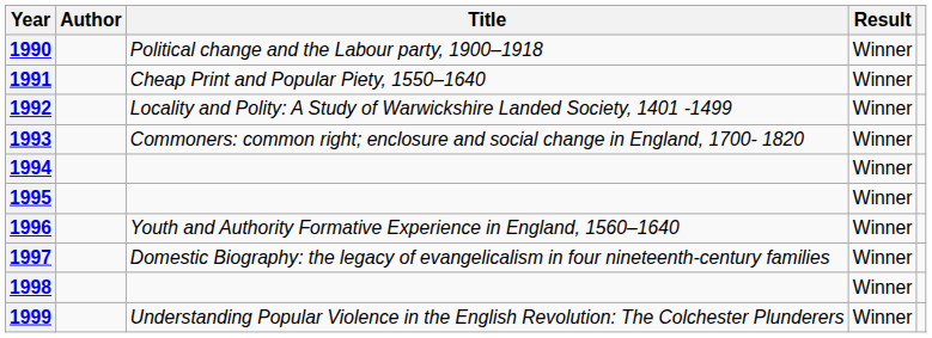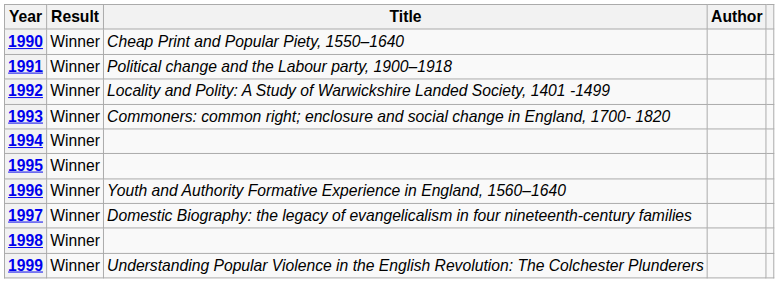columns swapped: Author <-> Result
1990 | Title: Political change and the Labour party, 1900–1918 -> Cheap Print and Popular Piety, 1550–1640
1991 | Title: Cheap Print and Popular Piety, 1550–1640 -> Political change and the Labour party, 1900–1918
